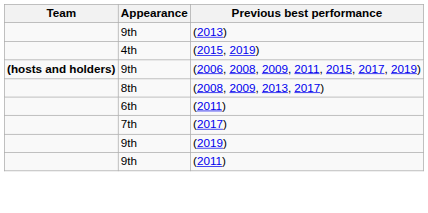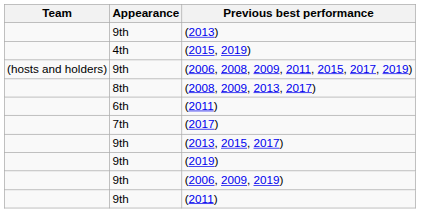(2006, 2008, 2009, 2011, 2015, 2017, 2019) | Team: bold -> normal
+ row: 9th | (2013, 2015, 2017)
+ row: 9th | (2006, 2009, 2019)
